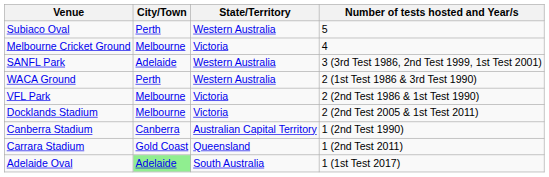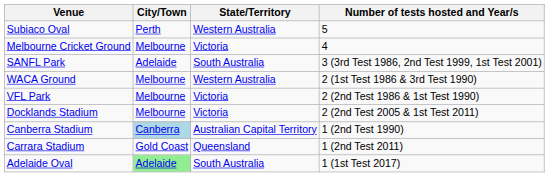SANFL Park | State/Territory: Western Australia -> South Australia
WACA Ground | City/Town: Perth -> Melbourne
Canberra Stadium | City/Town: no background -> lightblue background
